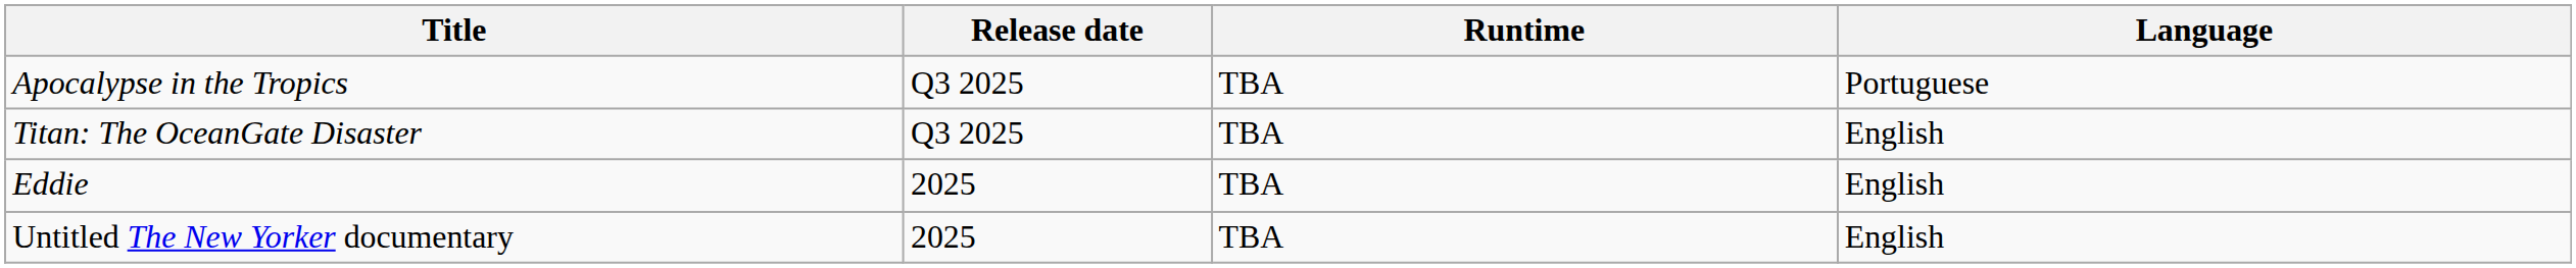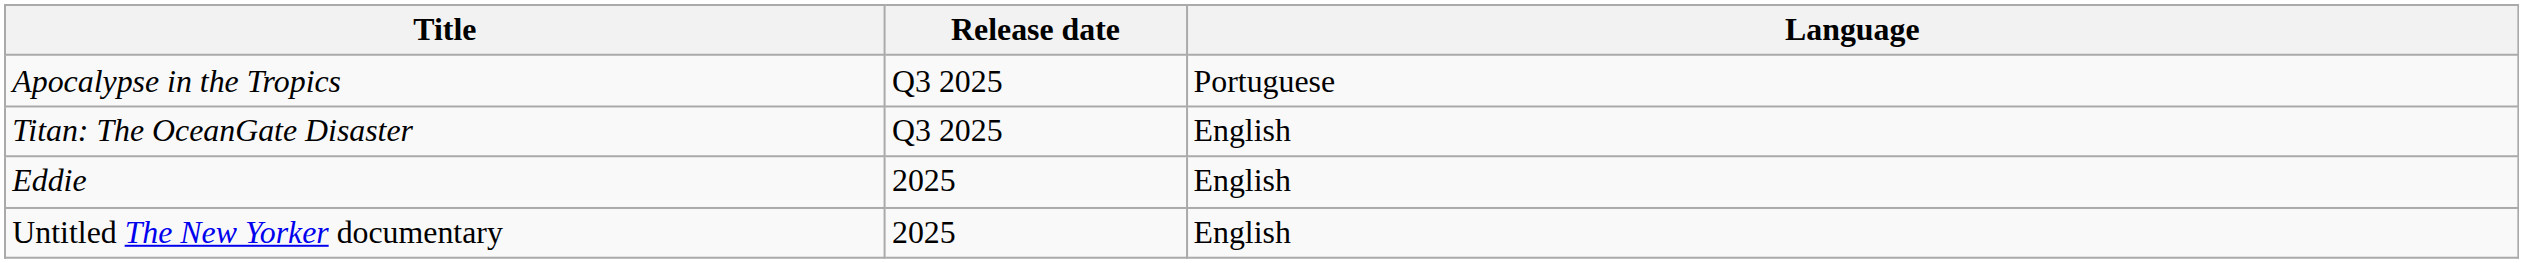- column: Runtime | TBA | TBA | TBA | TBA
